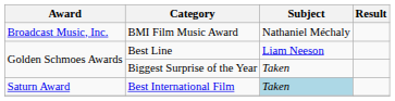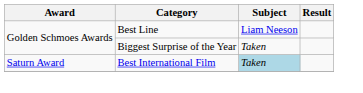- row: Broadcast Music, Inc. | BMI Film Music Award | Nathaniel Méchaly
